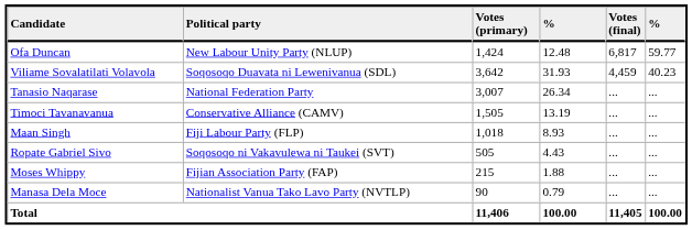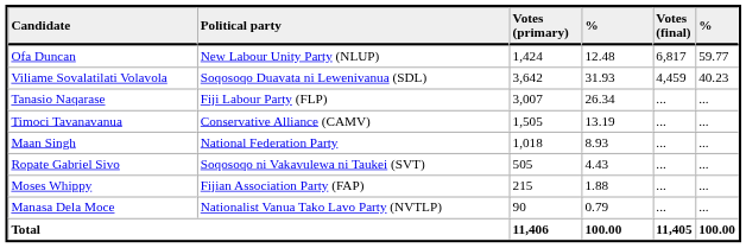Tanasio Naqarase | Political party: National Federation Party -> Fiji Labour Party (FLP)
Maan Singh | Political party: Fiji Labour Party (FLP) -> National Federation Party
